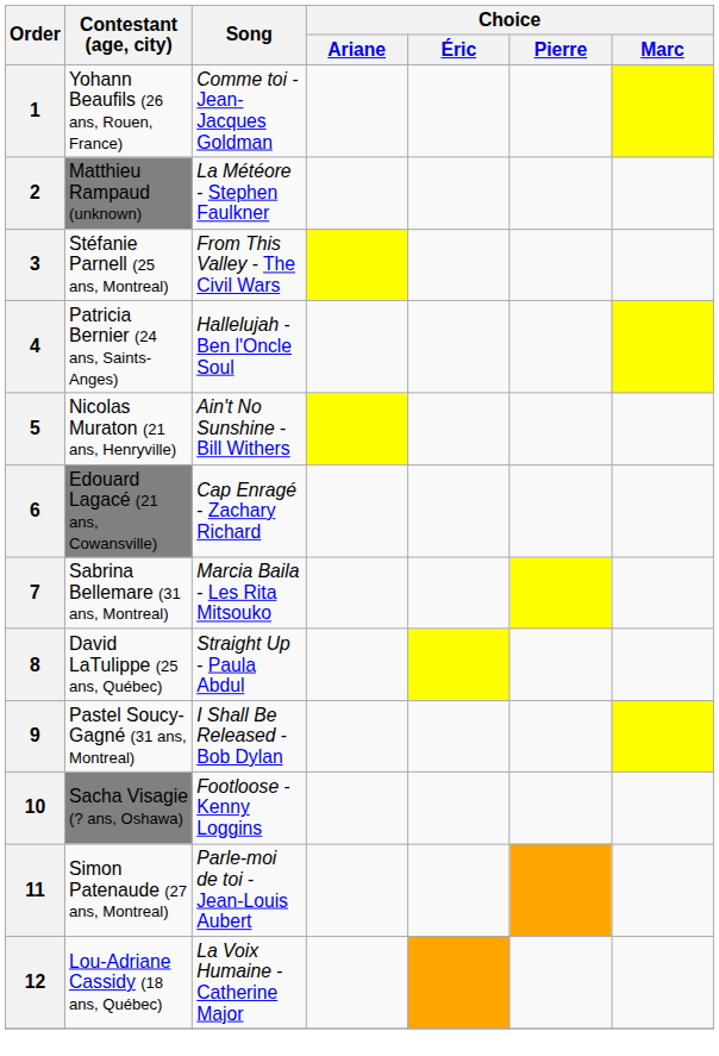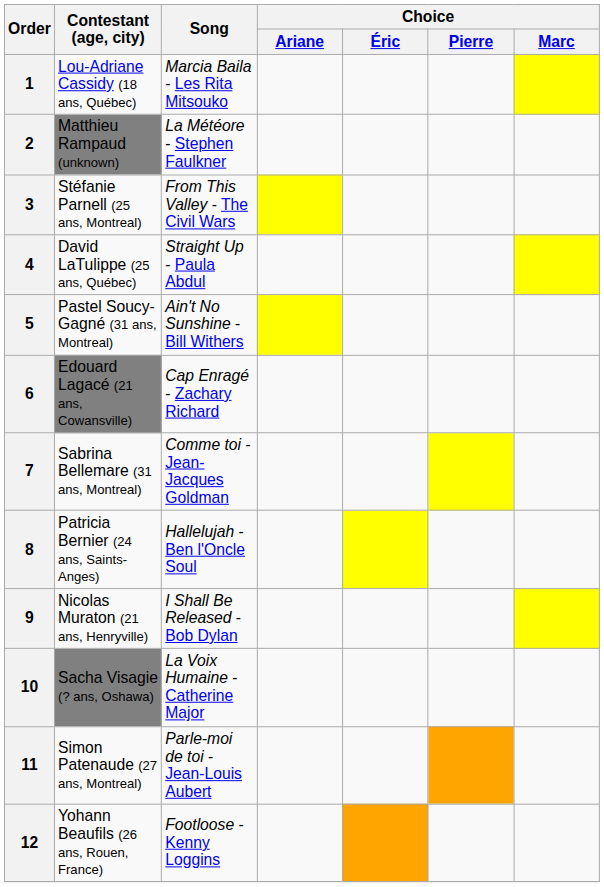1 | Contestant (age, city): Yohann Beaufils (26 ans, Rouen, France) -> Lou-Adriane Cassidy (18 ans, Québec)
1 | Song: Comme toi - Jean-Jacques Goldman -> Marcia Baila - Les Rita Mitsouko
4 | Contestant (age, city): Patricia Bernier (24 ans, Saints-Anges) -> David LaTulippe (25 ans, Québec)
4 | Song: Hallelujah - Ben l'Oncle Soul -> Straight Up - Paula Abdul
5 | Contestant (age, city): Nicolas Muraton (21 ans, Henryville) -> Pastel Soucy-Gagné (31 ans, Montreal)
7 | Song: Marcia Baila - Les Rita Mitsouko -> Comme toi - Jean-Jacques Goldman
8 | Contestant (age, city): David LaTulippe (25 ans, Québec) -> Patricia Bernier (24 ans, Saints-Anges)
8 | Song: Straight Up - Paula Abdul -> Hallelujah - Ben l'Oncle Soul
9 | Contestant (age, city): Pastel Soucy-Gagné (31 ans, Montreal) -> Nicolas Muraton (21 ans, Henryville)
10 | Song: Footloose - Kenny Loggins -> La Voix Humaine - Catherine Major
12 | Contestant (age, city): Lou-Adriane Cassidy (18 ans, Québec) -> Yohann Beaufils (26 ans, Rouen, France)
12 | Song: La Voix Humaine - Catherine Major -> Footloose - Kenny Loggins
